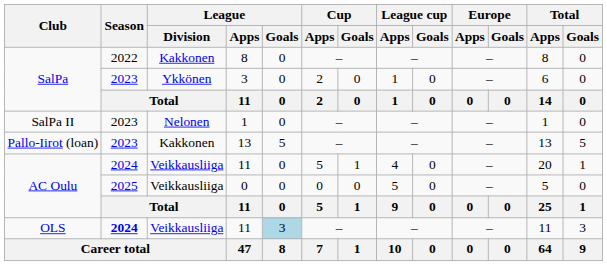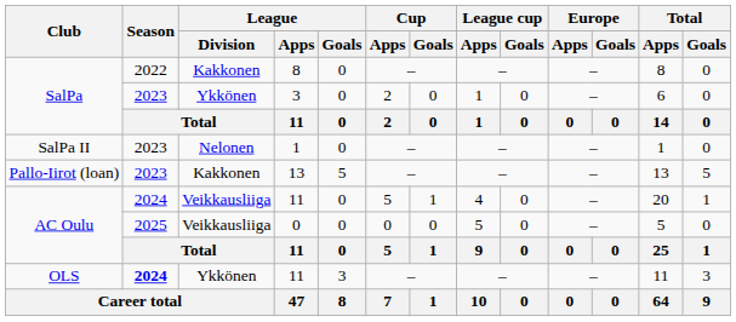OLS / 11 | League / Division: Veikkausliiga -> Ykkönen
OLS / 11 | League / Goals: lightblue background -> no background
